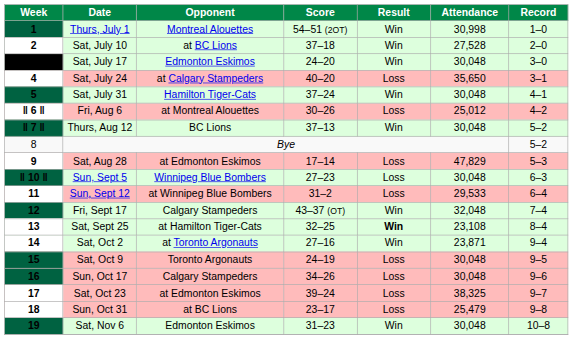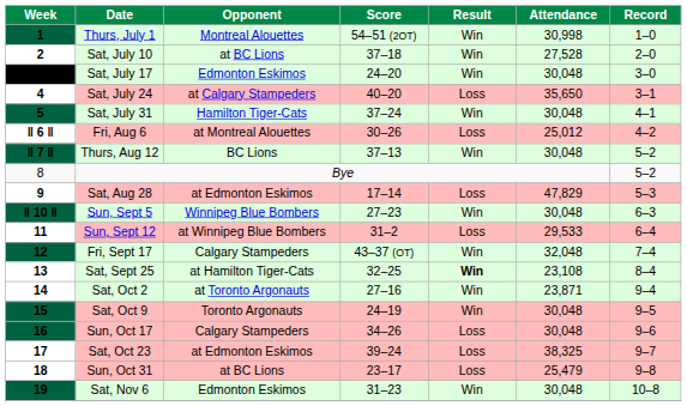‖ 10 ‖ | Result: Loss -> Win
15 | Result: Loss -> Win
